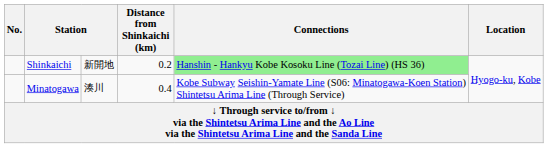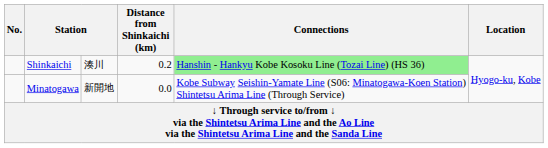Shinkaichi | column 3: 新開地 -> 湊川
Minatogawa | column 3: 湊川 -> 新開地
Minatogawa | Distance from Shinkaichi (km): 0.4 -> 0.0
